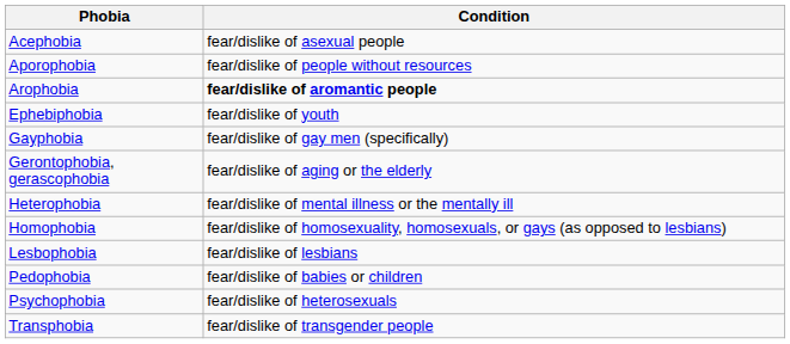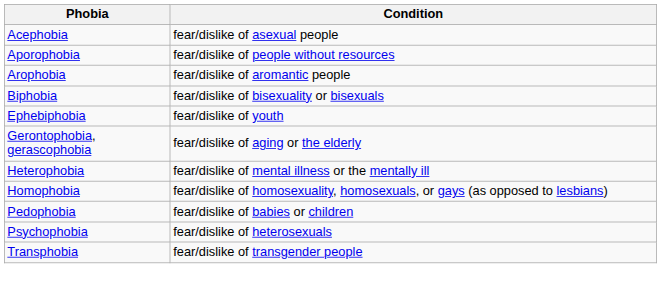Arophobia | Condition: bold -> normal
+ row: Biphobia | fear/dislike of bisexuality or bisexuals
- row: Gayphobia | fear/dislike of gay men (specifically)
- row: Lesbophobia | fear/dislike of lesbians
